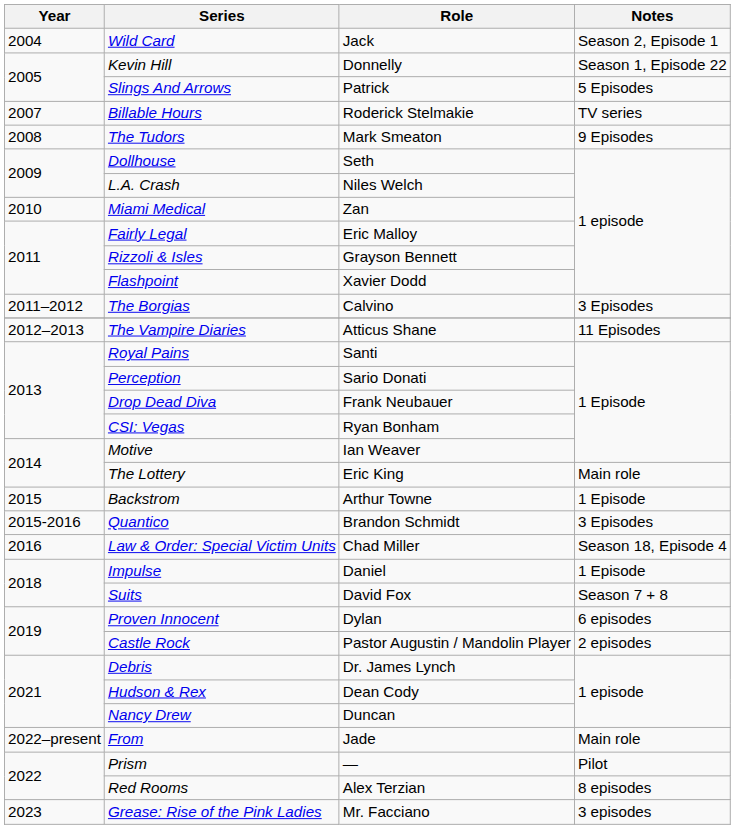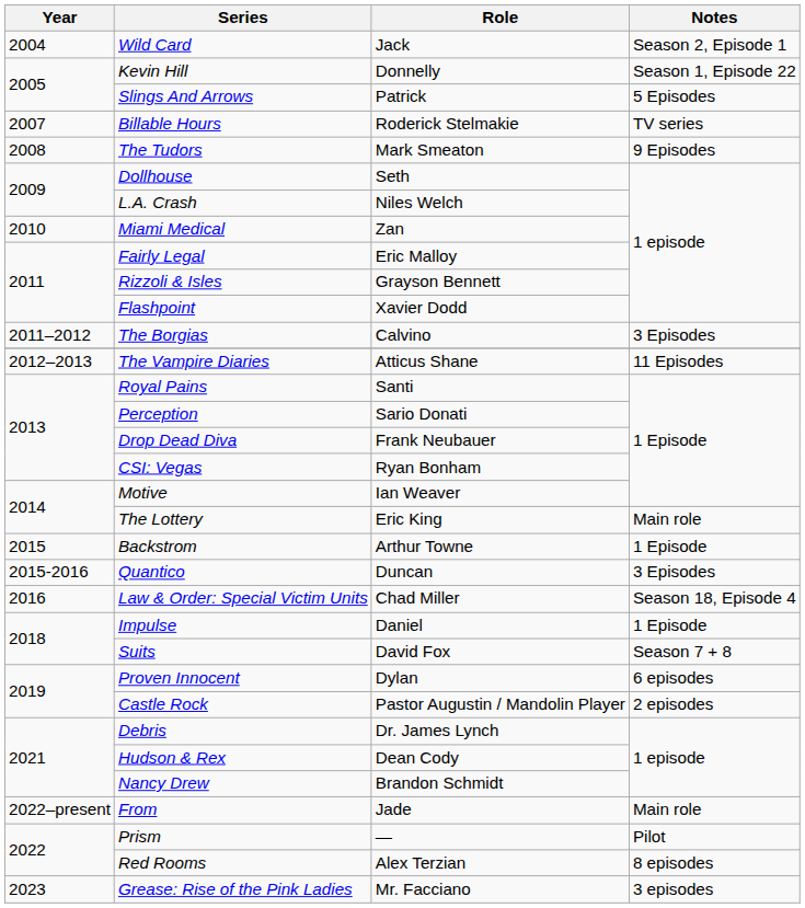Quantico | Role: Brandon Schmidt -> Duncan
Nancy Drew | Role: Duncan -> Brandon Schmidt
